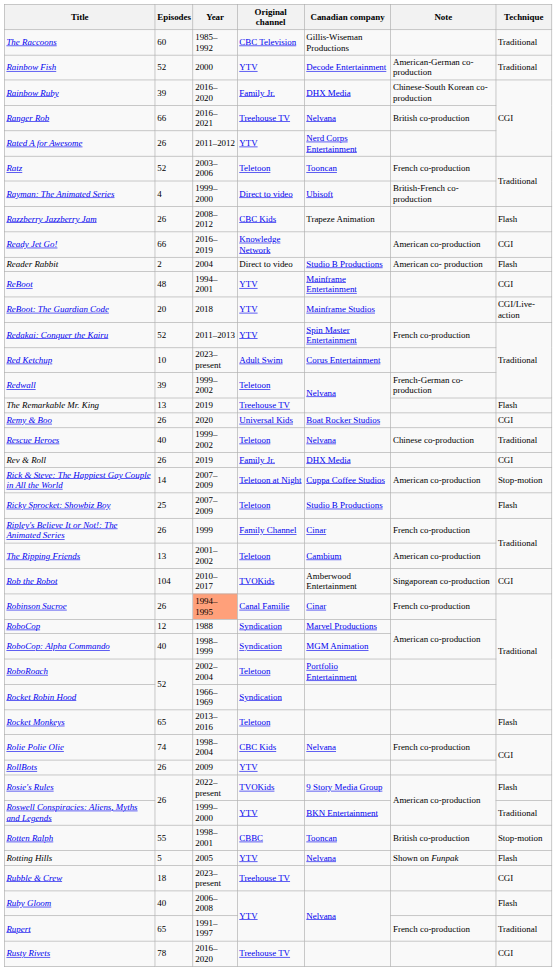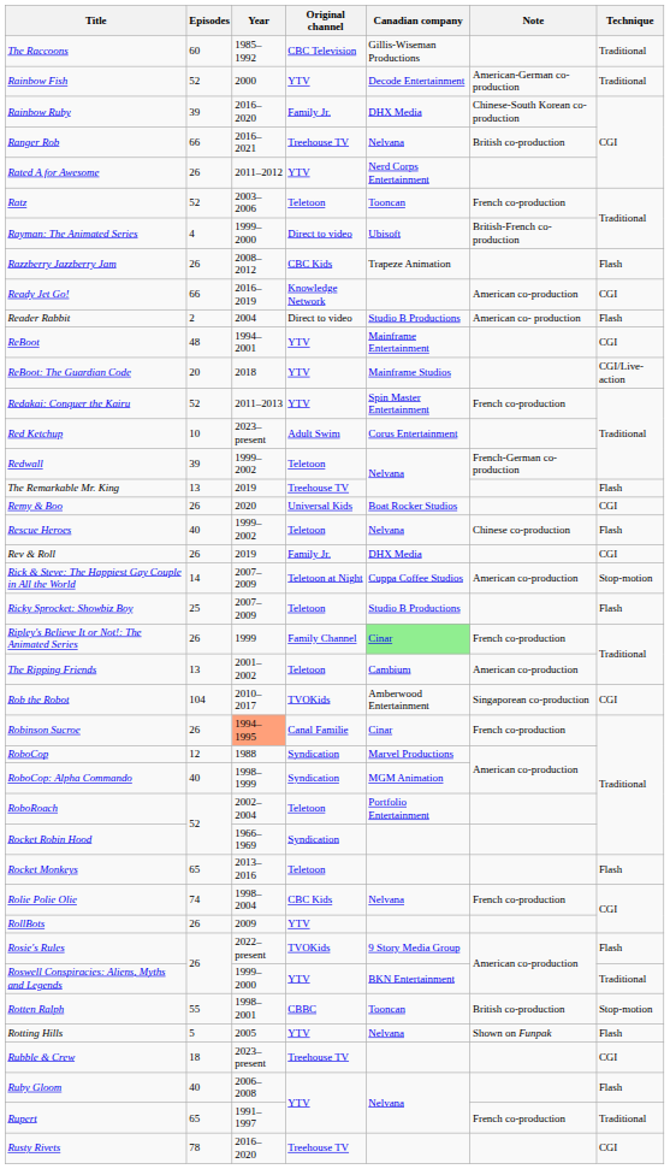Rescue Heroes | Technique: Traditional -> Flash
Ripley's Believe It or Not!: The Animated Series | Canadian company: no background -> lightgreen background
